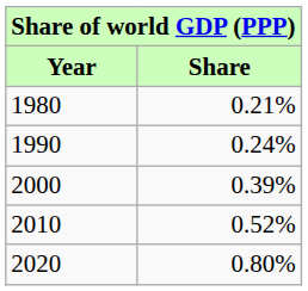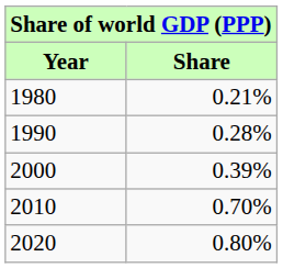1990 | Share: 0.24% -> 0.28%
2010 | Share: 0.52% -> 0.70%
